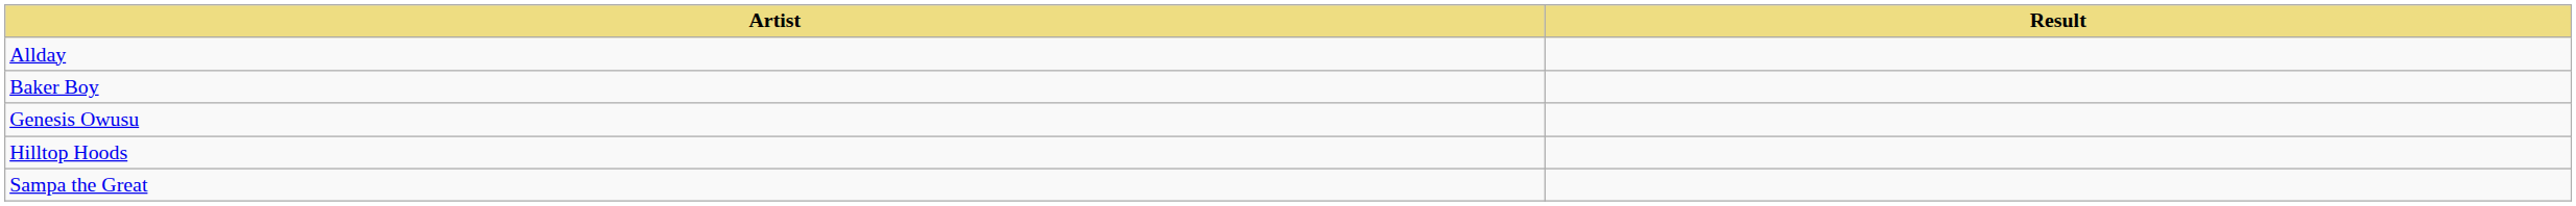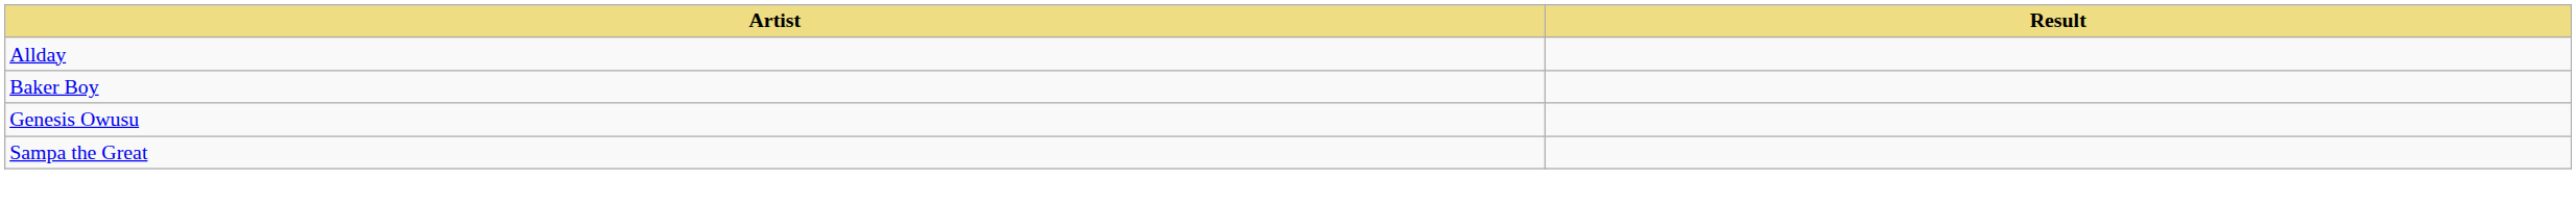- row: Hilltop Hoods
